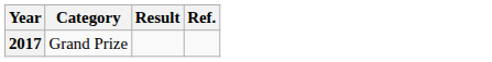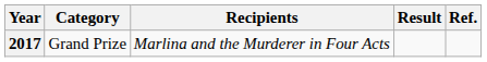+ column: Recipients | Marlina and the Murderer in Four Acts
